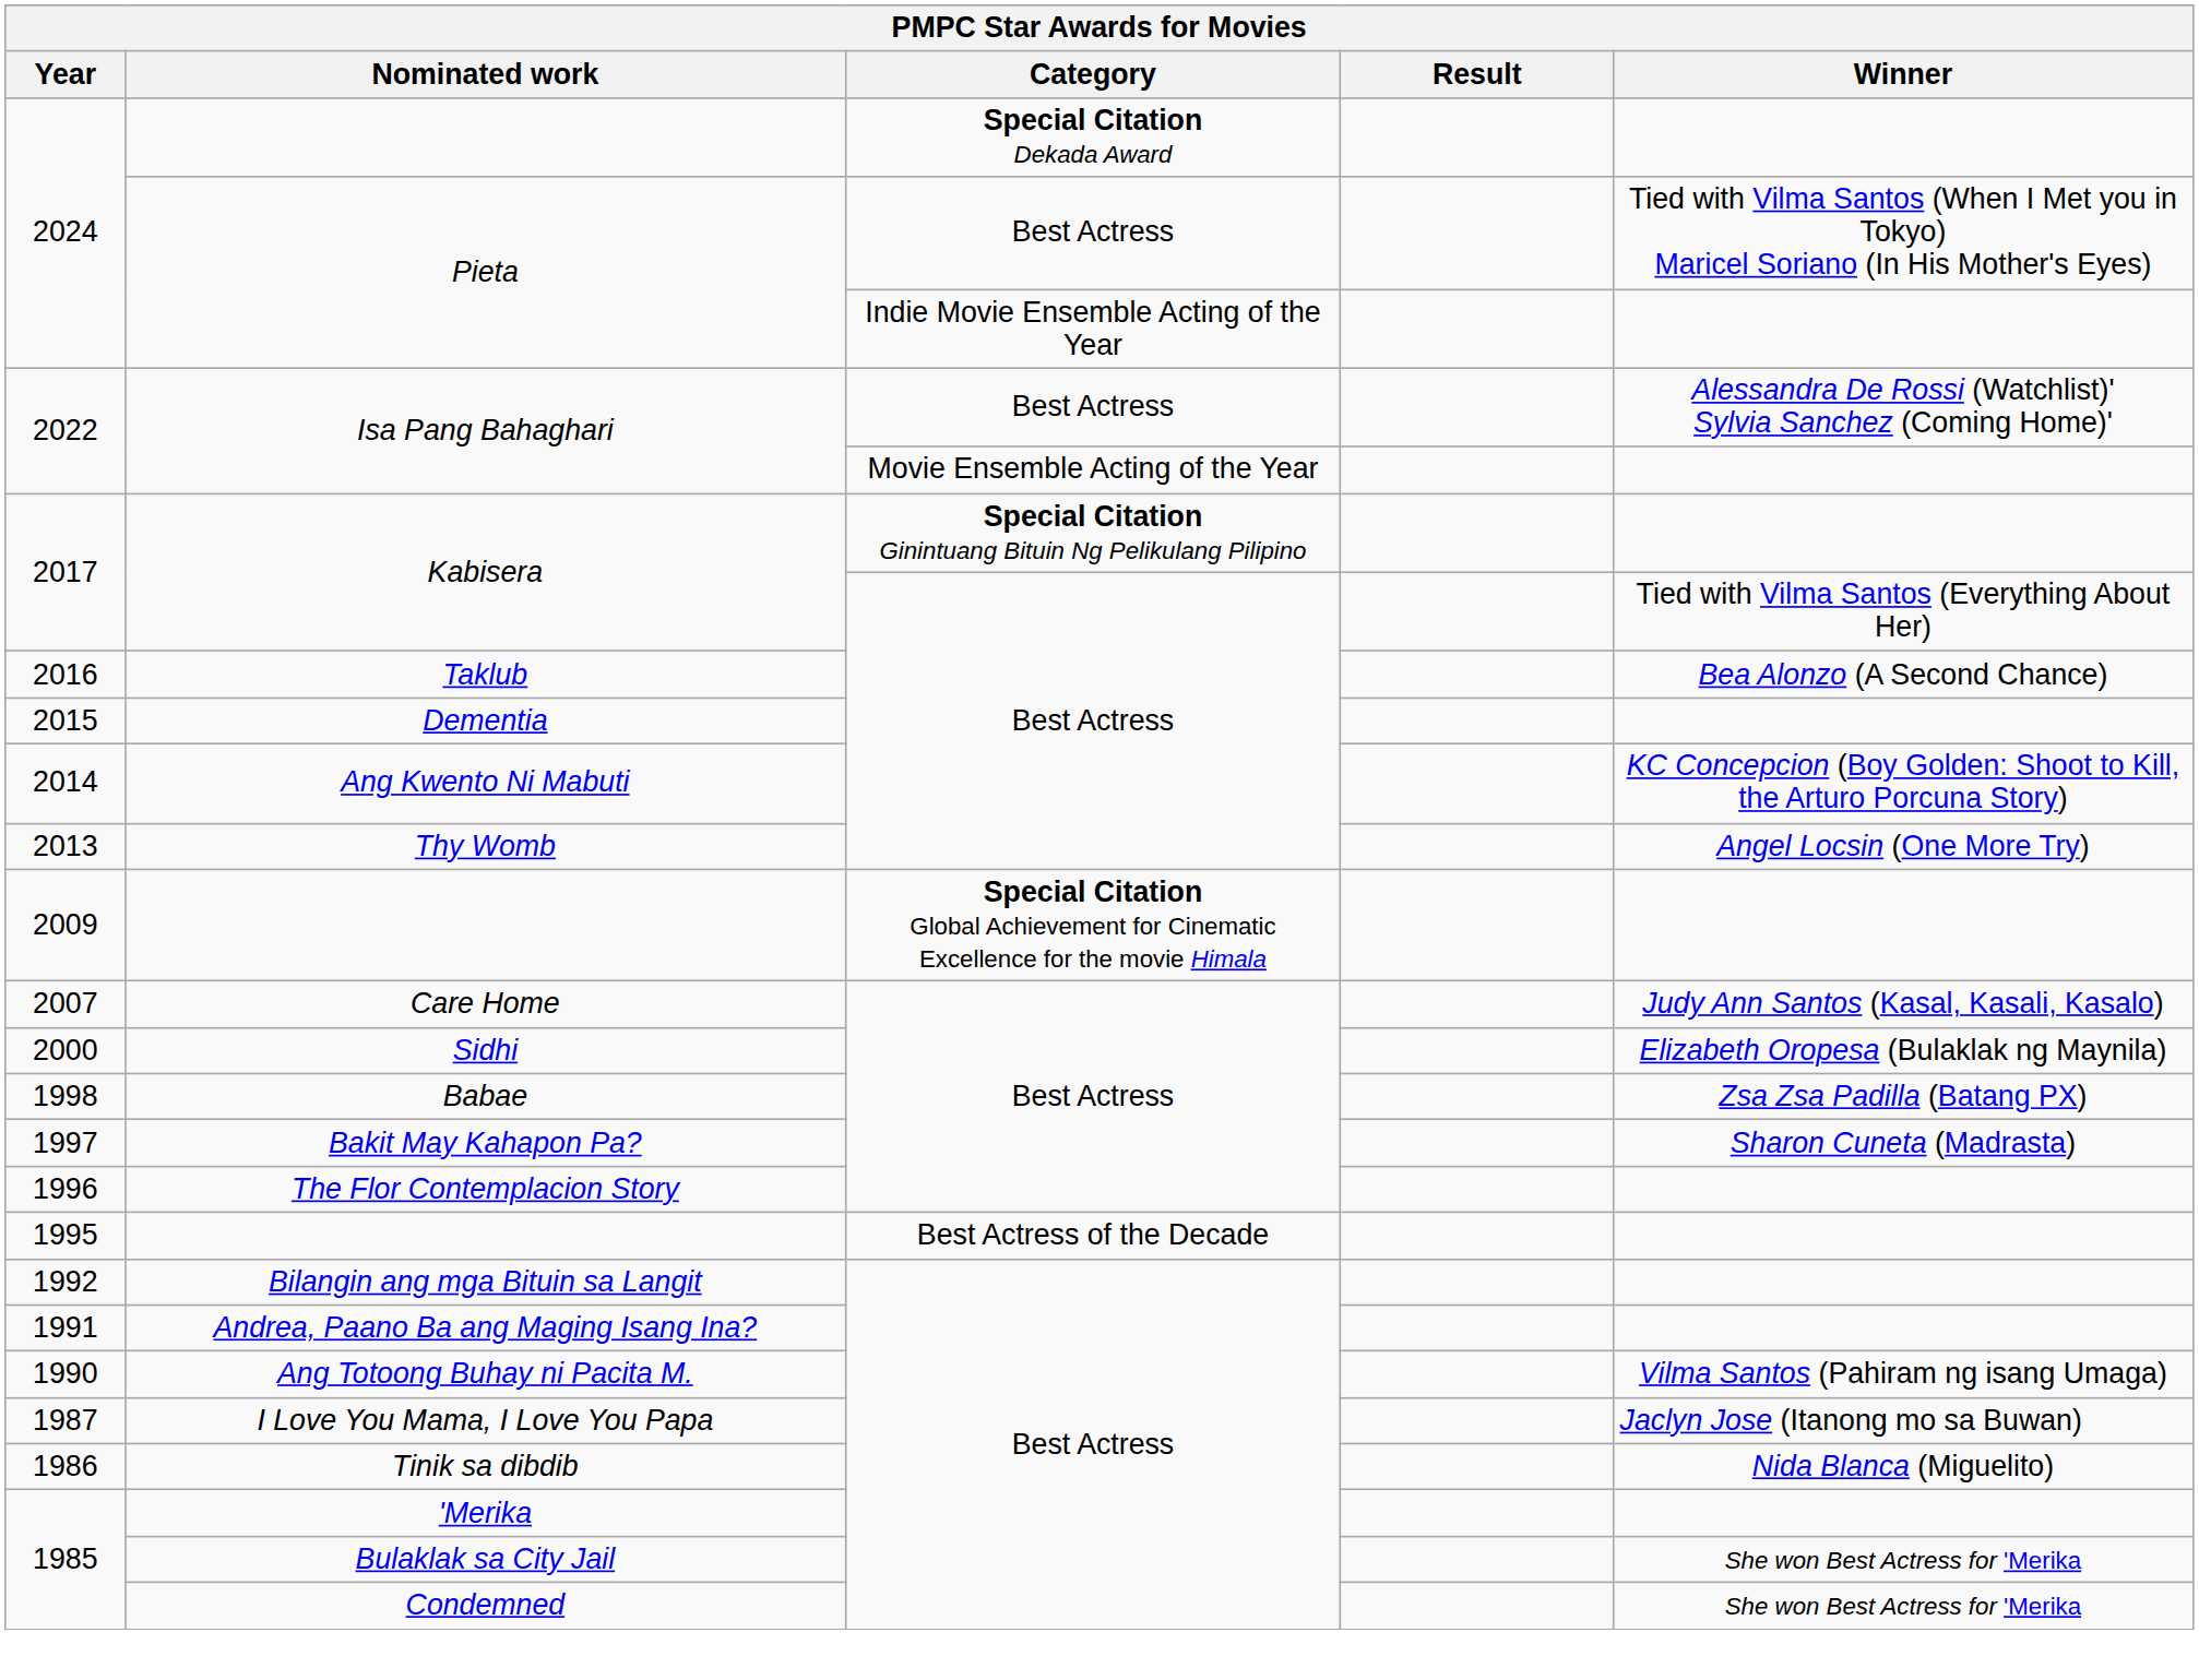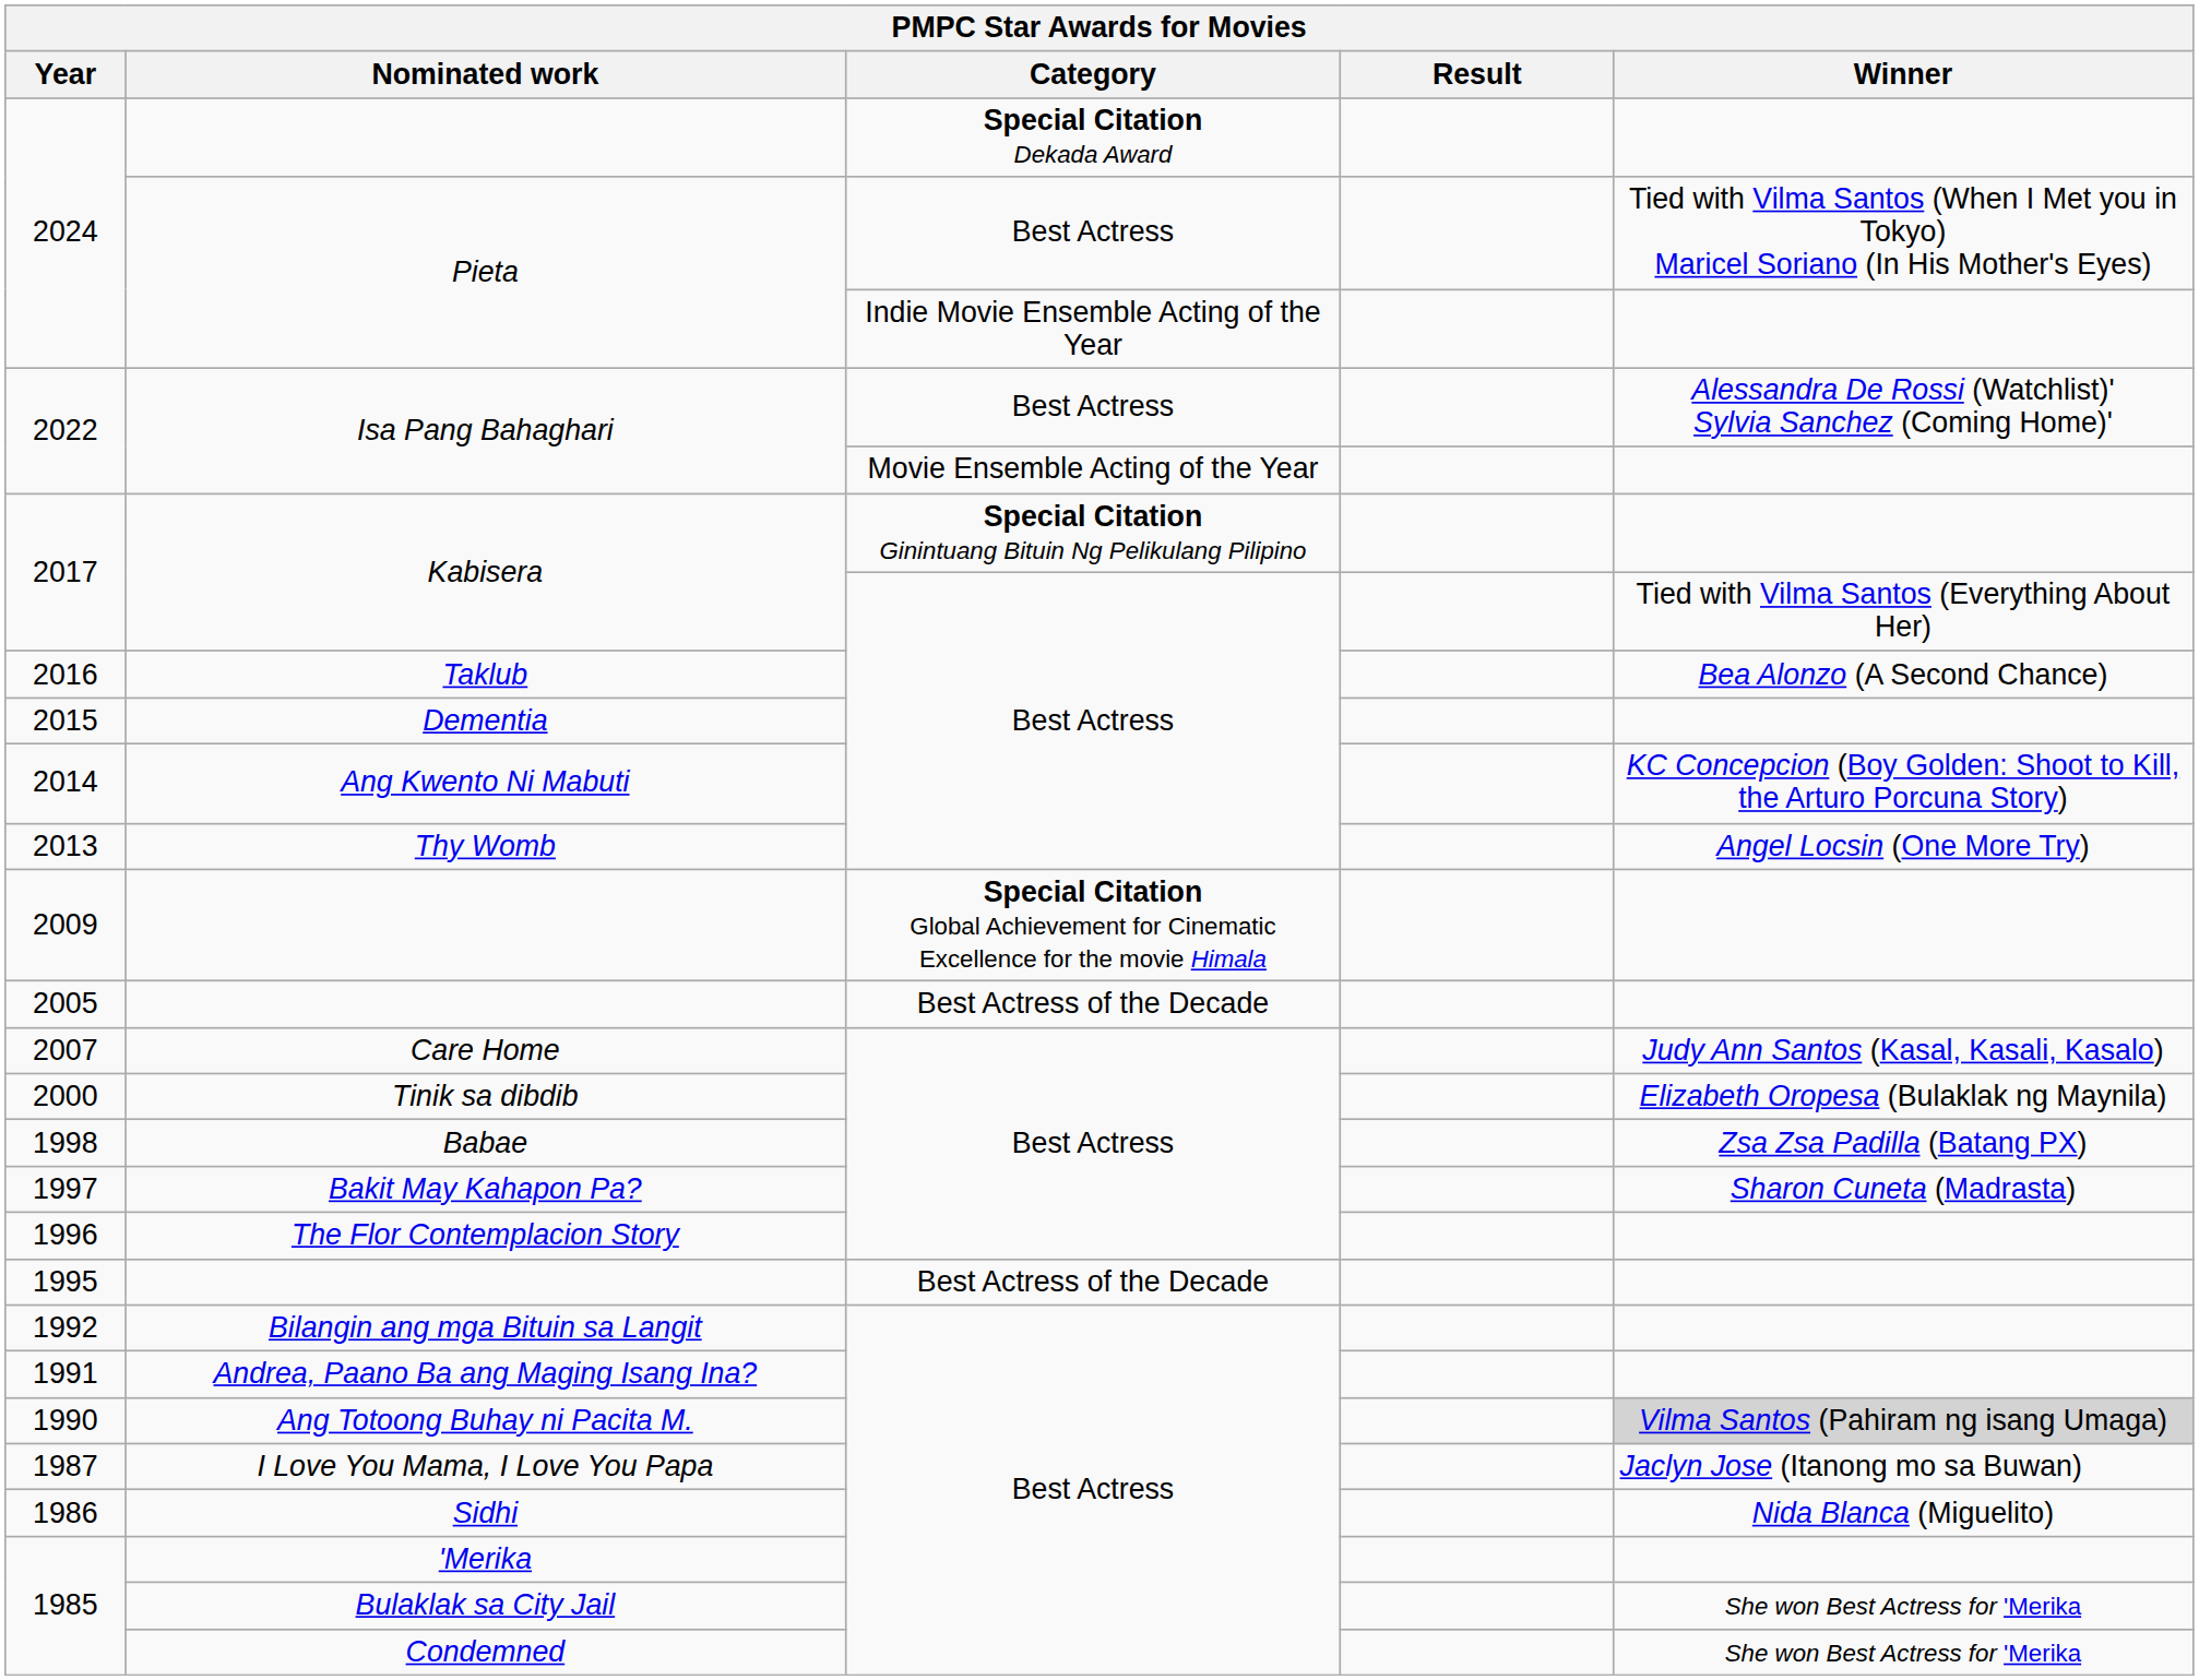+ row: 2005 | Best Actress of the Decade
2000 | Nominated work: Sidhi -> Tinik sa dibdib
1990 | Winner: no background -> lightgrey background
1986 | Nominated work: Tinik sa dibdib -> Sidhi
